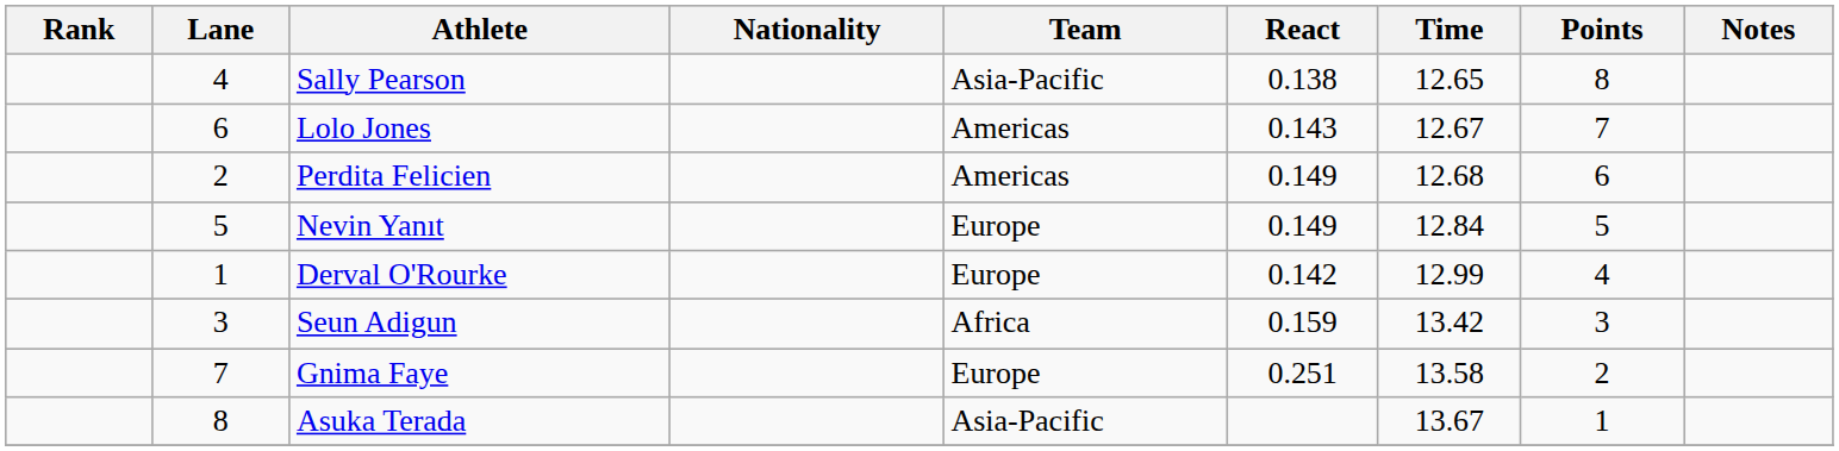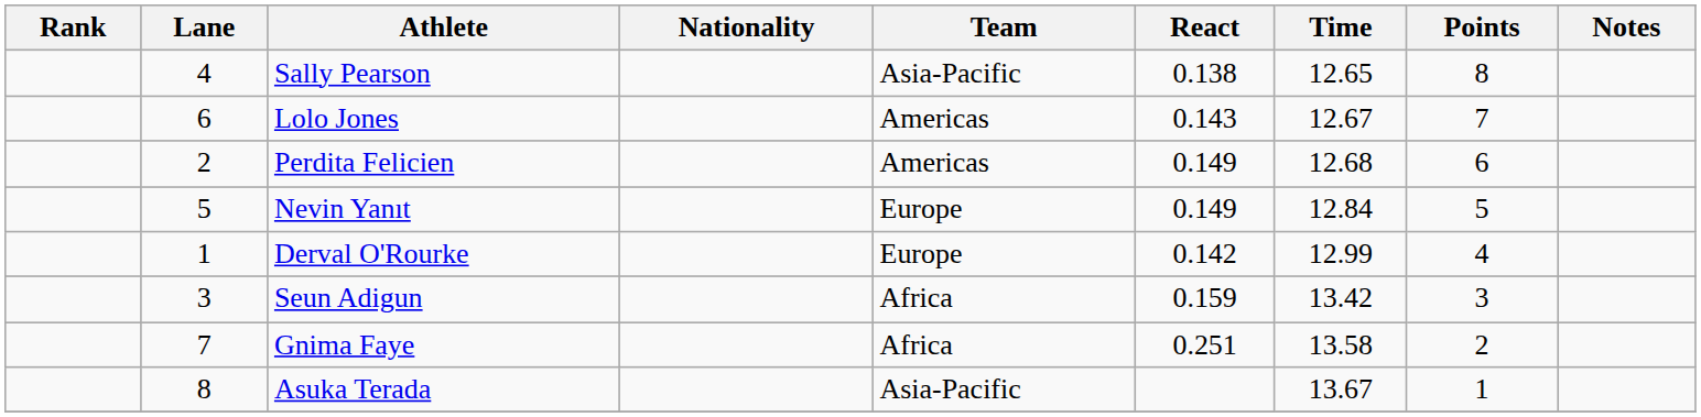Gnima Faye | Team: Europe -> Africa
